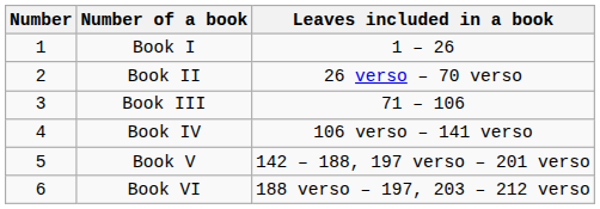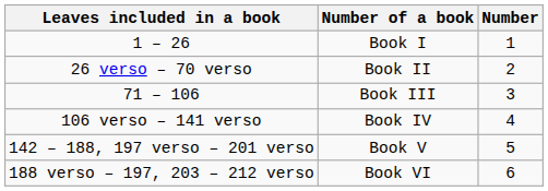columns swapped: Number <-> Leaves included in a book
